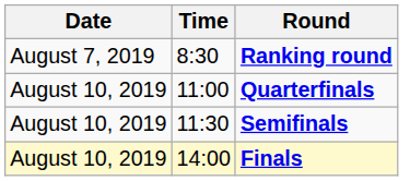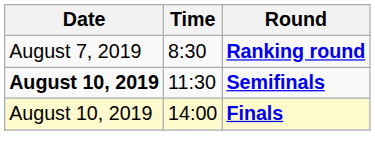- row: August 10, 2019 | 11:00 | Quarterfinals
Semifinals | Date: normal -> bold
